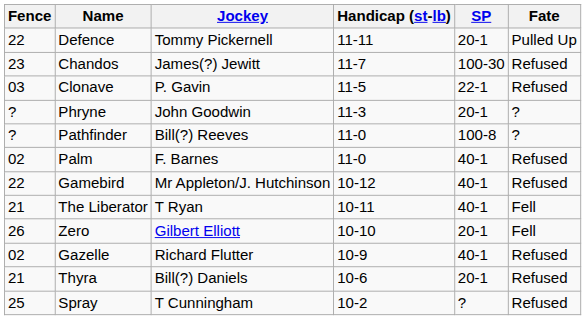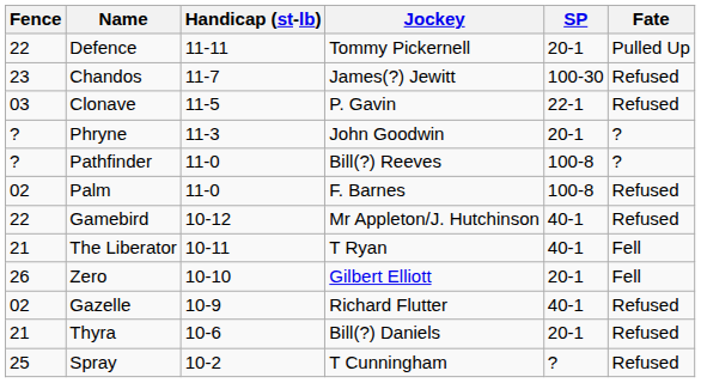columns swapped: Jockey <-> Handicap (st-lb)
Palm | SP: 40-1 -> 100-8
